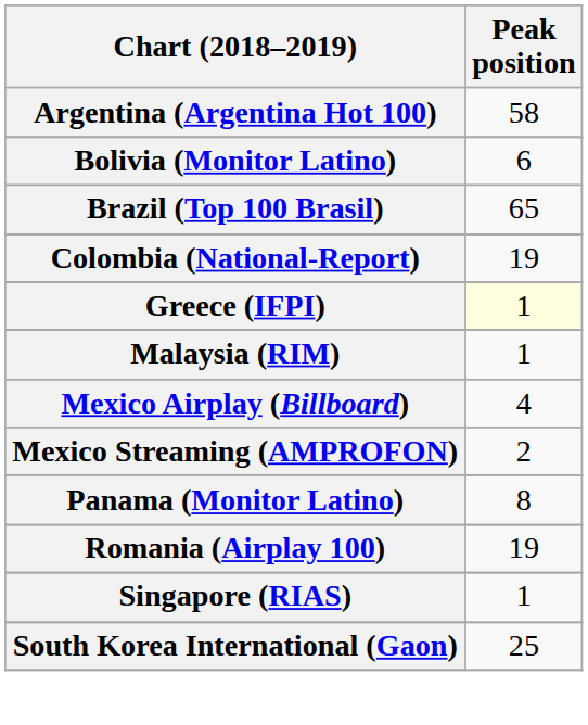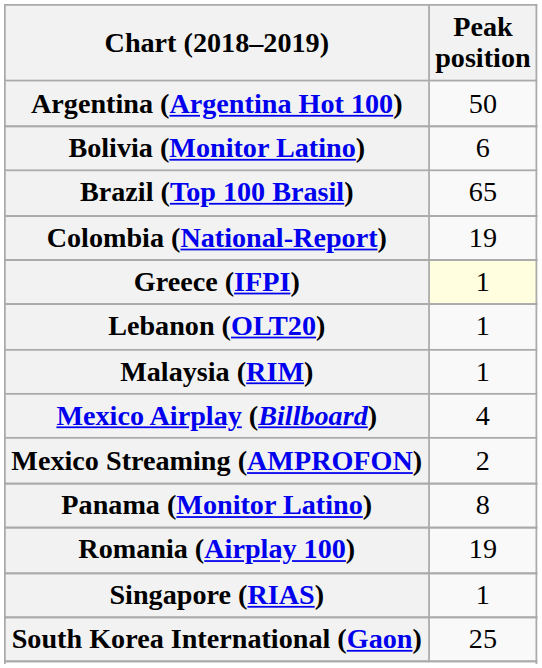Argentina (Argentina Hot 100) | Peak position: 58 -> 50
+ row: Lebanon (OLT20) | 1
